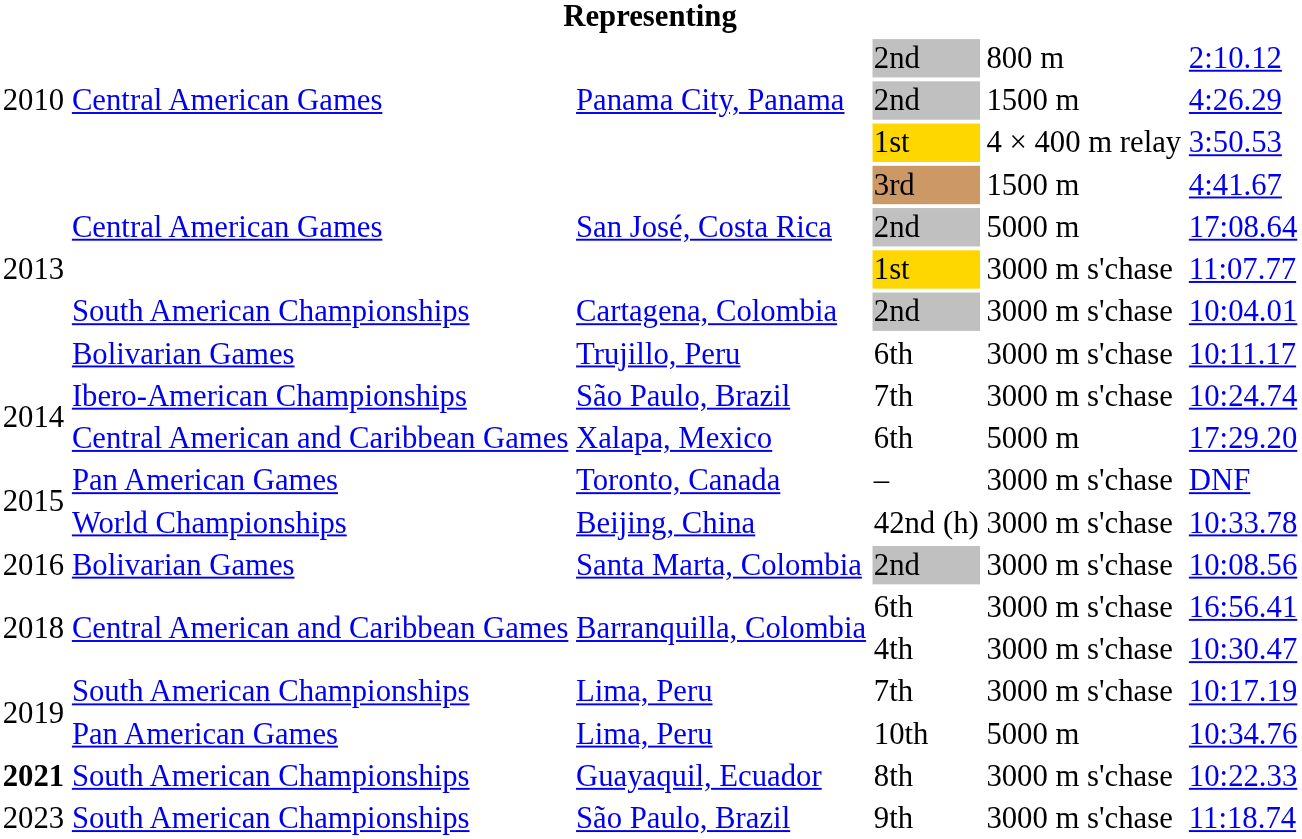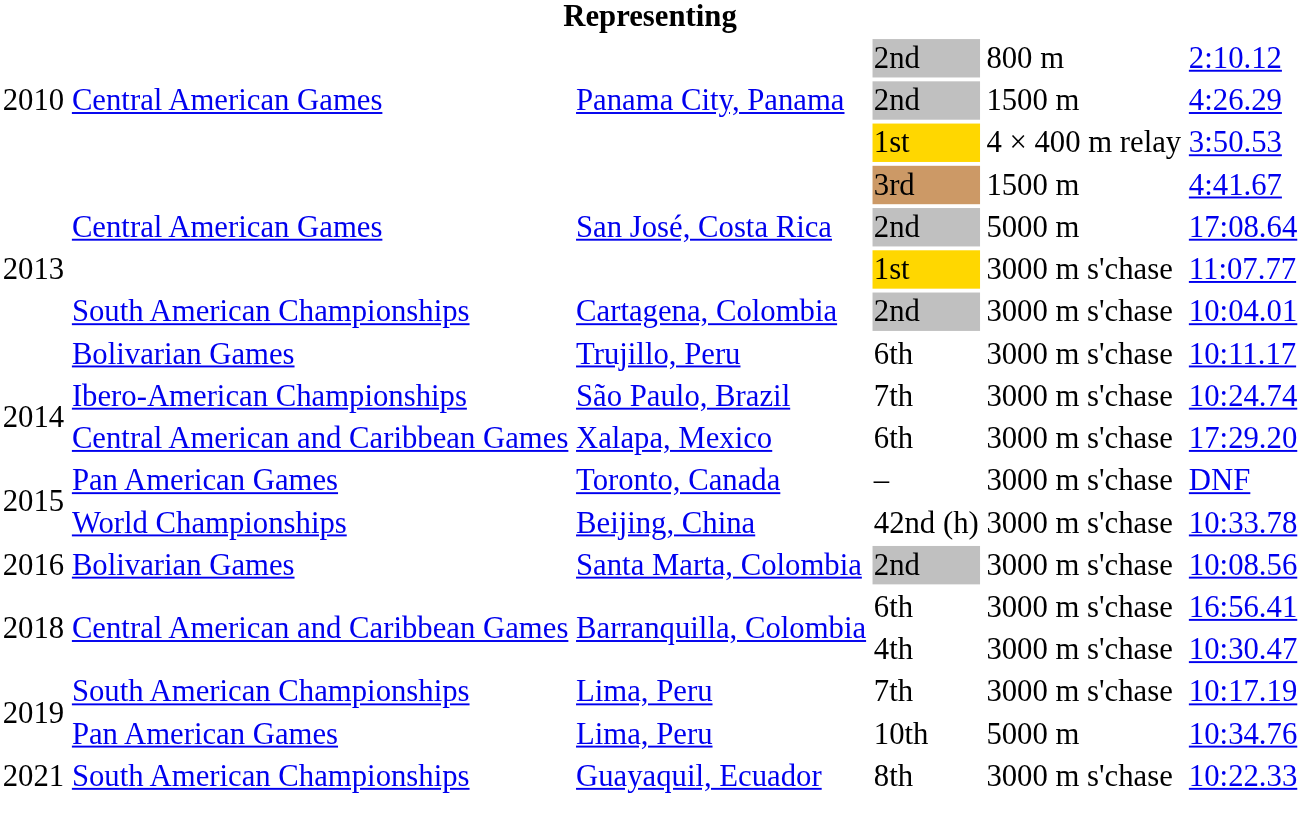Xalapa, Mexico | column 5: 5000 m -> 3000 m s'chase
Guayaquil, Ecuador | column 1: bold -> normal
- row: 2023 | South American Championships | São Paulo, Brazil | 9th | 3000 m s'chase | 11:18.74
